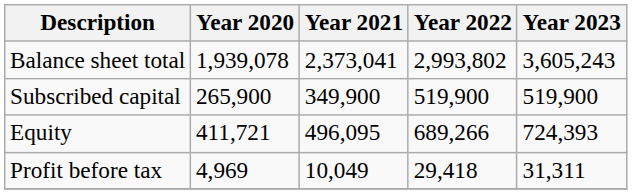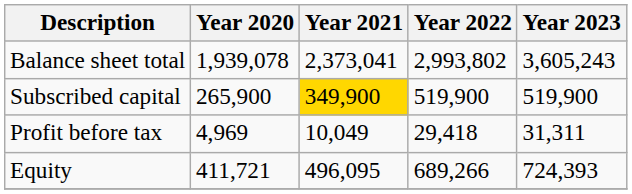Subscribed capital | Year 2021: no background -> gold background
rows swapped: Equity <-> Profit before tax
